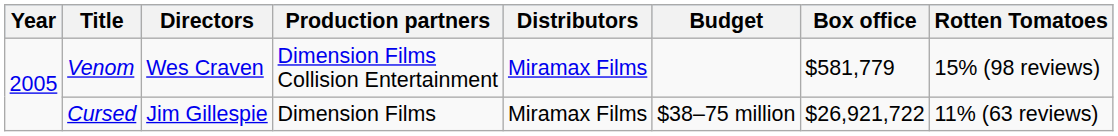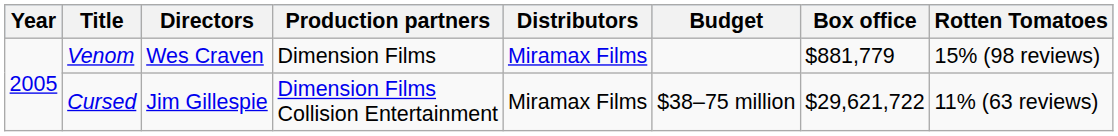Venom | Production partners: Dimension Films Collision Entertainment -> Dimension Films
Venom | Box office: $581,779 -> $881,779
Cursed | Production partners: Dimension Films -> Dimension Films Collision Entertainment
Cursed | Box office: $26,921,722 -> $29,621,722
